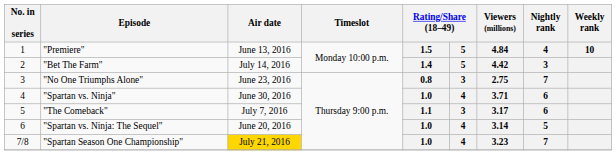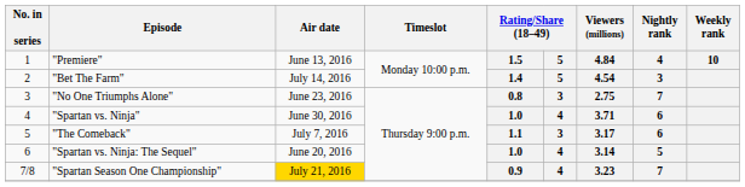"Bet The Farm" | Viewers (millions): 4.42 -> 4.54
"Spartan Season One Championship" | column 5: 1.0 -> 0.9
